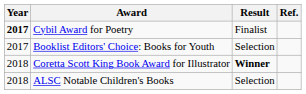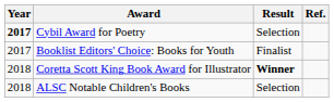Cybil Award for Poetry | Result: Finalist -> Selection
Booklist Editors' Choice: Books for Youth | Result: Selection -> Finalist
